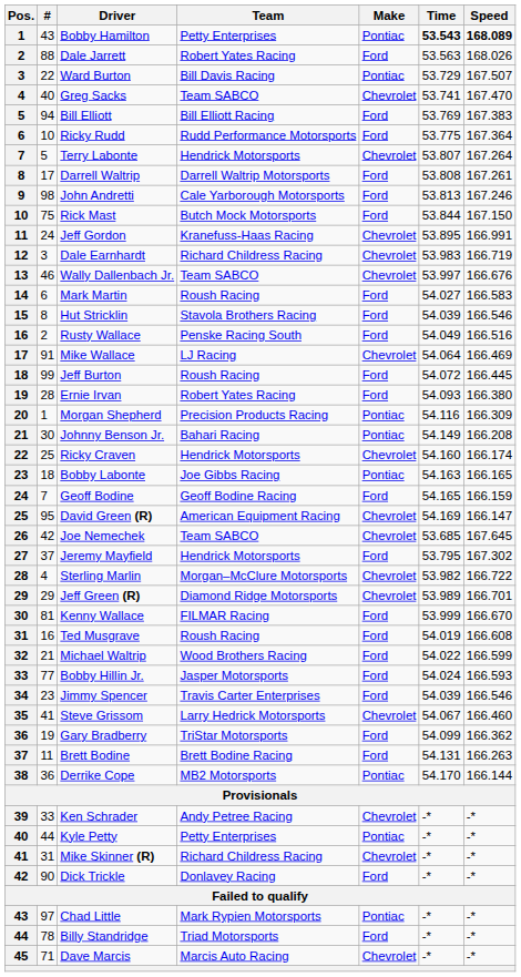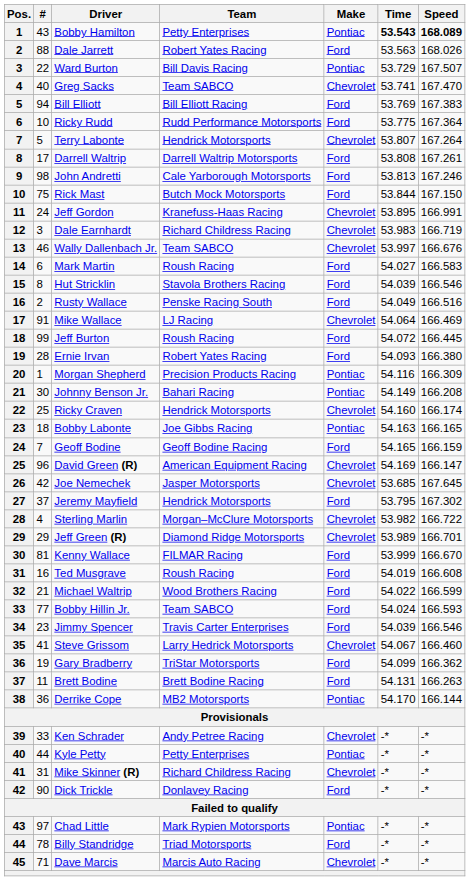David Green (R) | #: 95 -> 96
Joe Nemechek | Team: Team SABCO -> Jasper Motorsports
Bobby Hillin Jr. | Team: Jasper Motorsports -> Team SABCO
